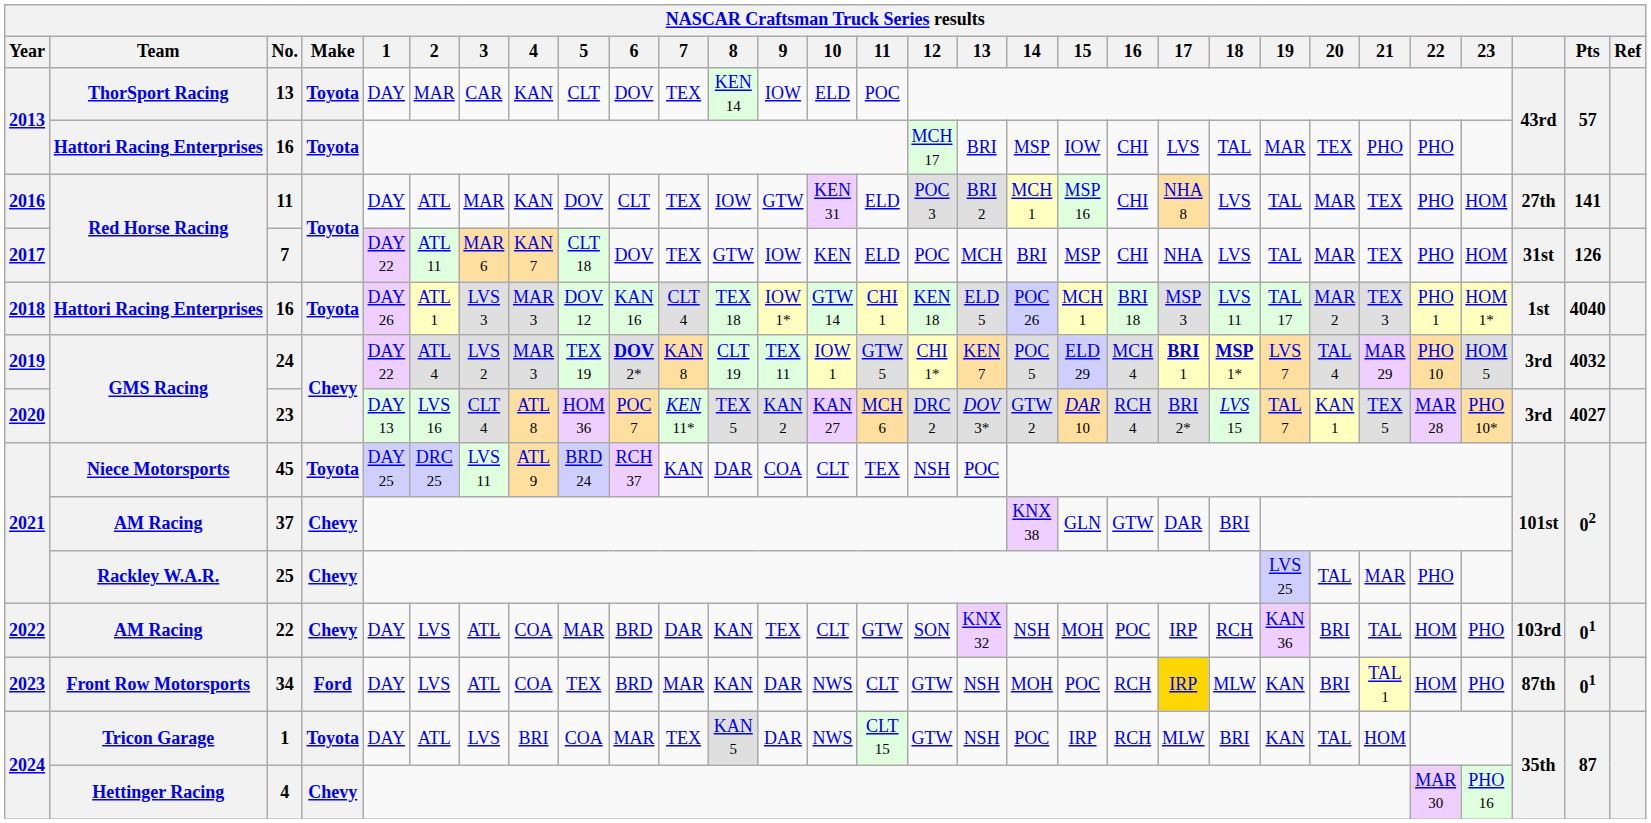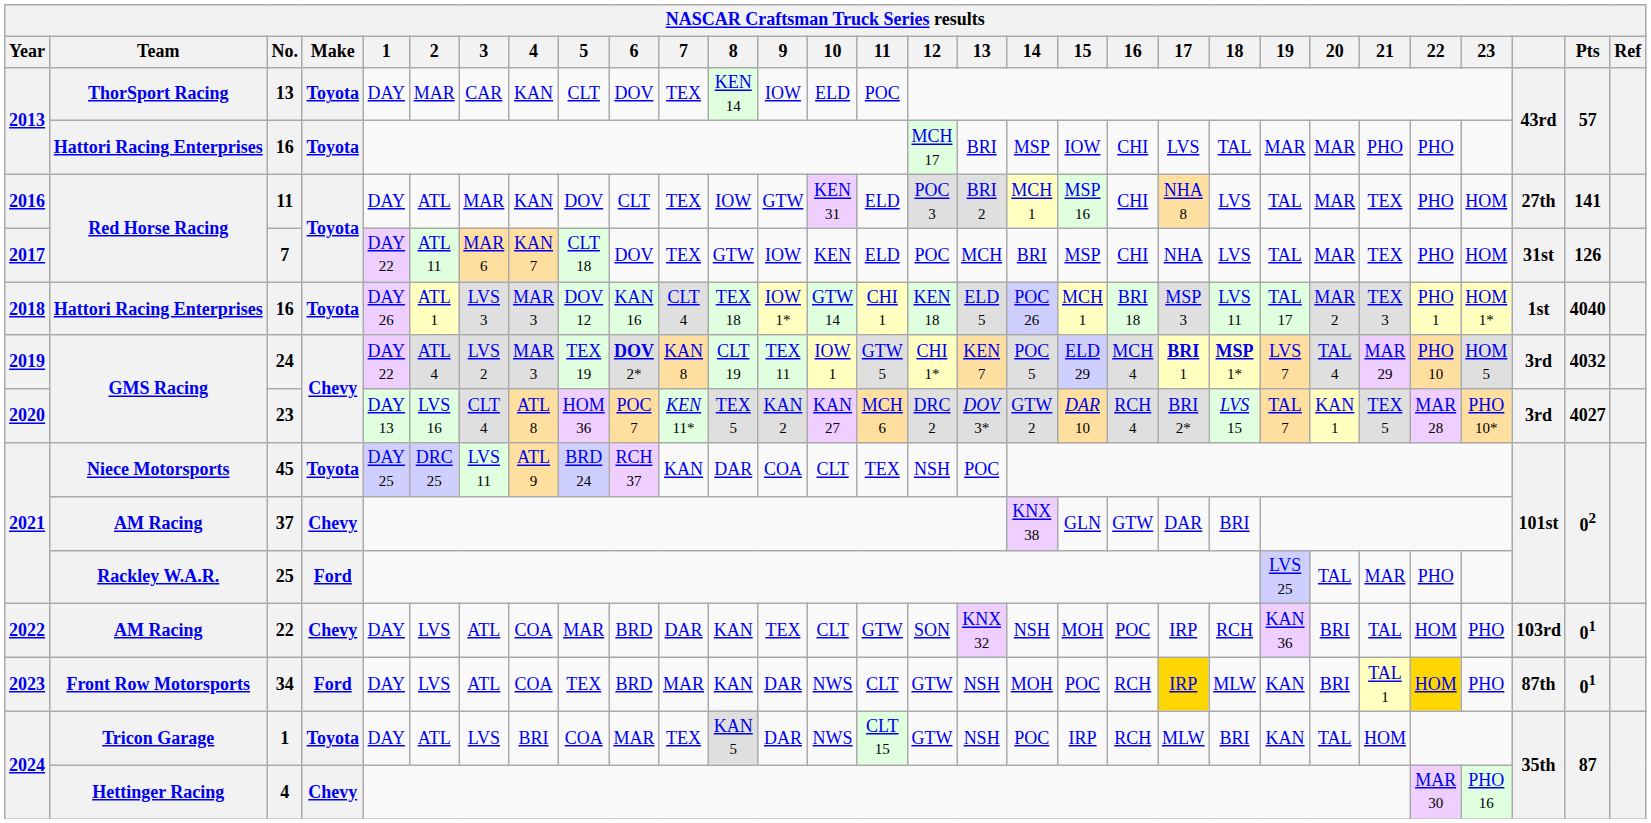2013 / 16 | 20: TEX -> MAR
25 | Make: Chevy -> Ford
34 | 22: no background -> gold background
